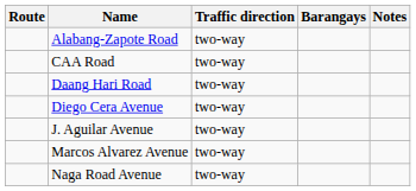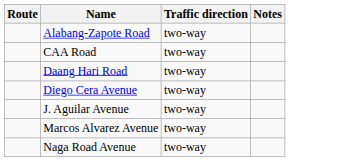- column: Barangays
